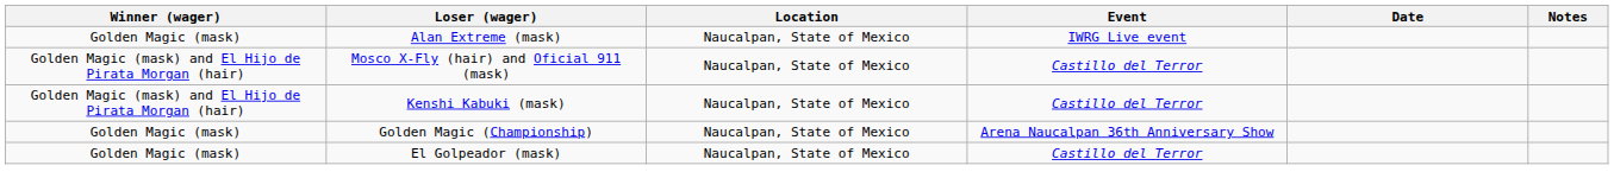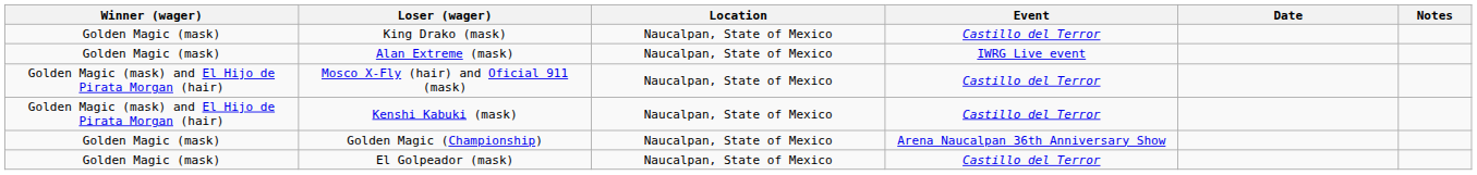+ row: Golden Magic (mask) | King Drako (mask) | Naucalpan, State of Mexico | Castillo del Terror
